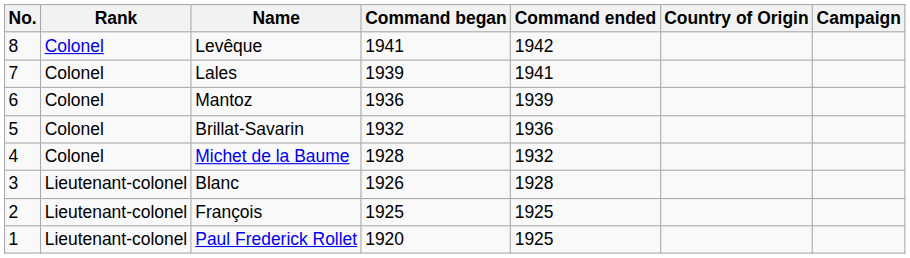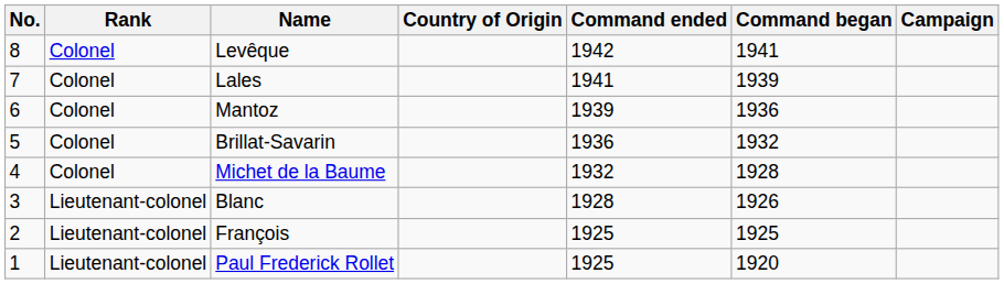columns swapped: Command began <-> Country of Origin
